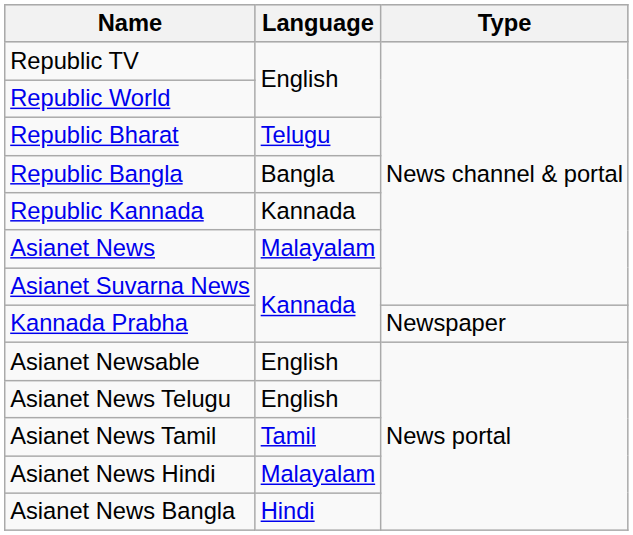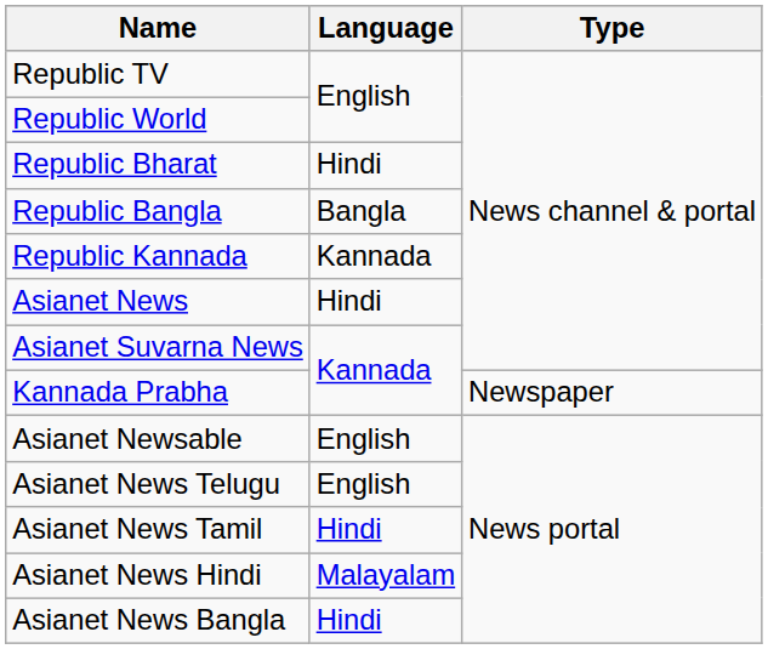Republic Bharat | Language: Telugu -> Hindi
Asianet News | Language: Malayalam -> Hindi
Asianet News Tamil | Language: Tamil -> Hindi
